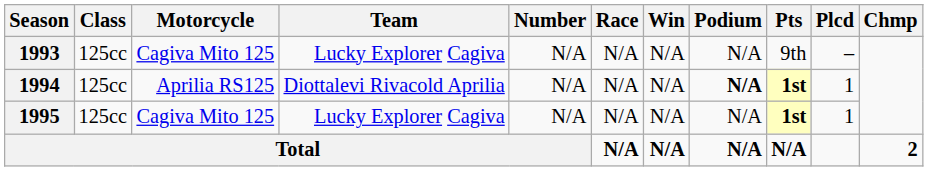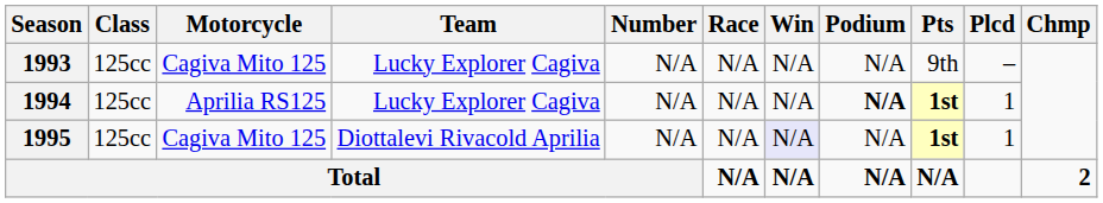1994 | Team: Diottalevi Rivacold Aprilia -> Lucky Explorer Cagiva
1995 | Team: Lucky Explorer Cagiva -> Diottalevi Rivacold Aprilia
1995 | Win: no background -> lavender background
